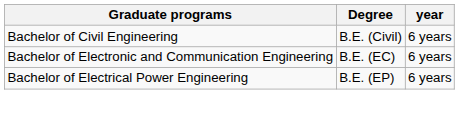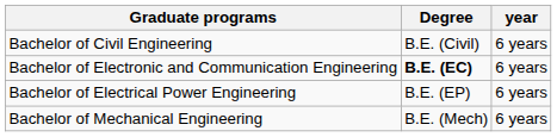Bachelor of Electronic and Communication Engineering | Degree: normal -> bold
+ row: Bachelor of Mechanical Engineering | B.E. (Mech) | 6 years
